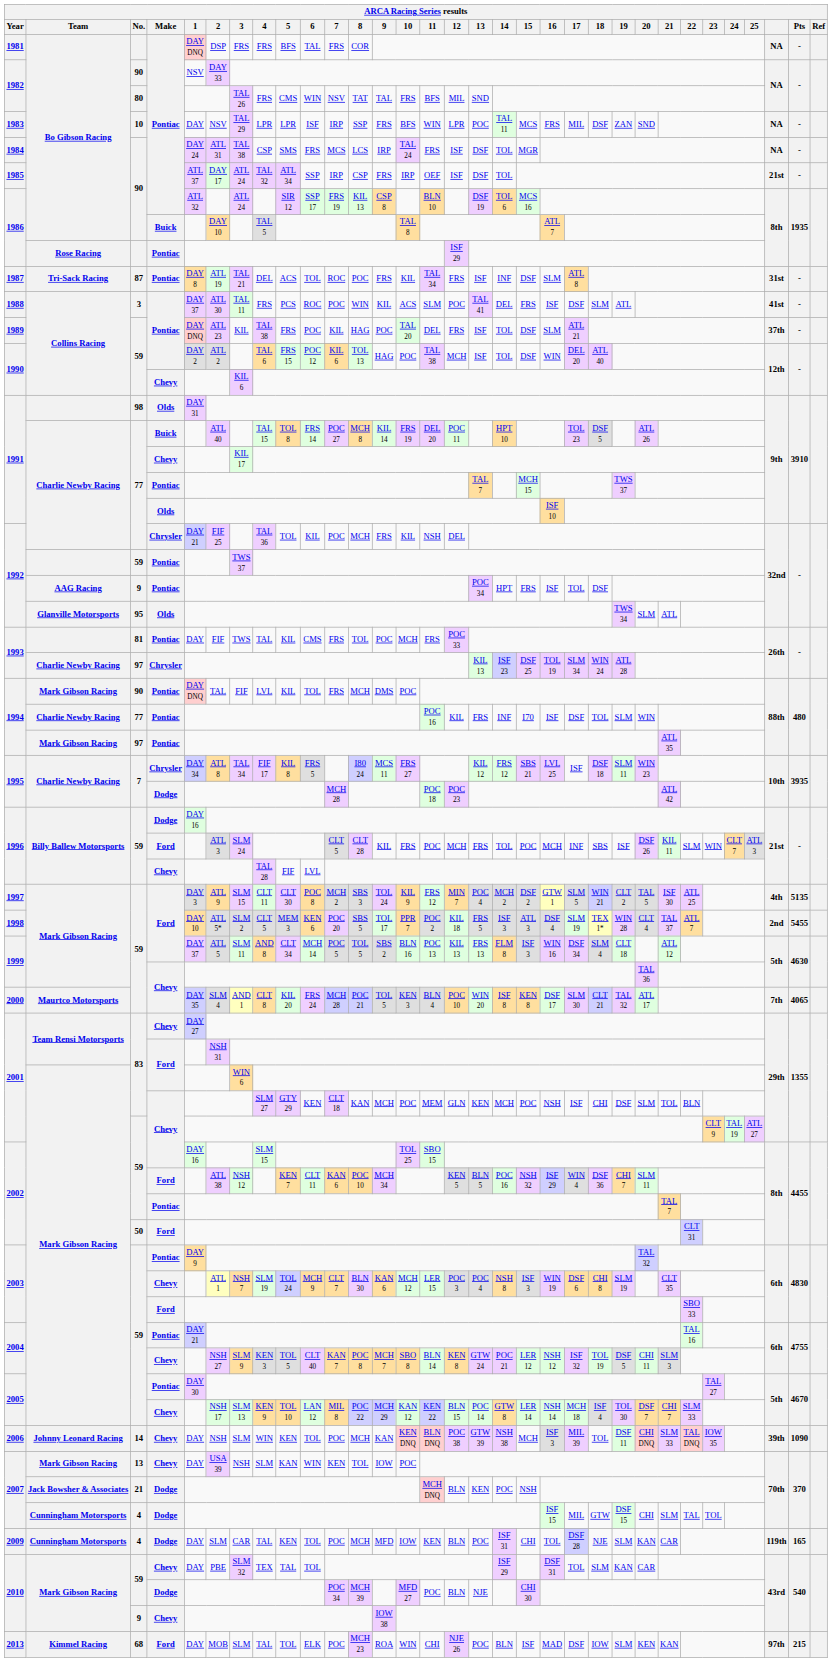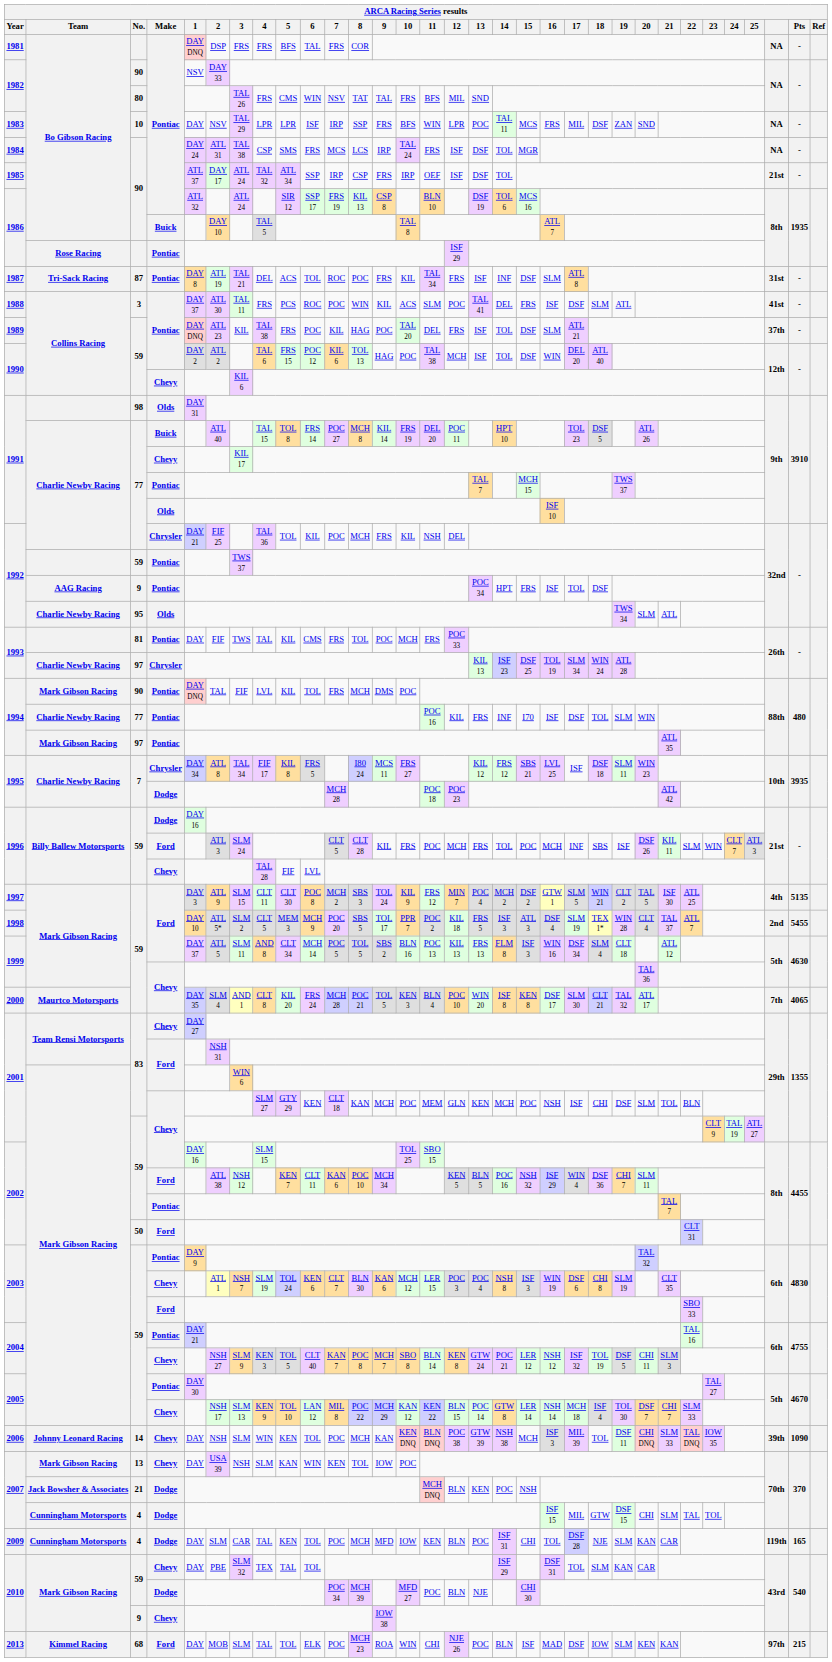1992 / Olds | Team: Glanville Motorsports -> Charlie Newby Racing
1998 | 6: KEN 6 -> MCH 9
2003 / Chevy | 6: MCH 9 -> KEN 6
